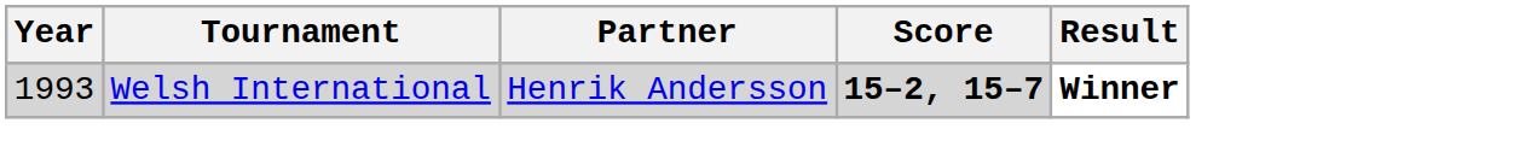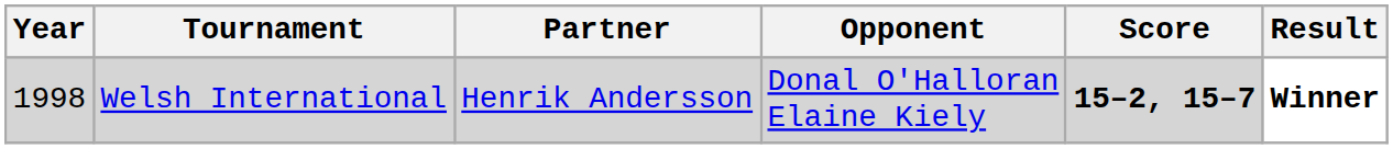+ column: Opponent | Donal O'Halloran Elaine Kiely
Welsh International | Year: 1993 -> 1998
